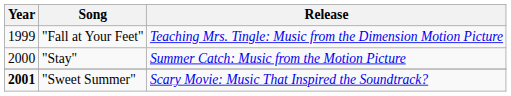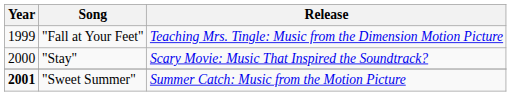"Stay" | Release: Summer Catch: Music from the Motion Picture -> Scary Movie: Music That Inspired the Soundtrack?
"Sweet Summer" | Release: Scary Movie: Music That Inspired the Soundtrack? -> Summer Catch: Music from the Motion Picture
